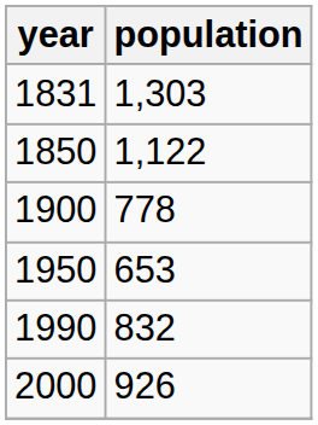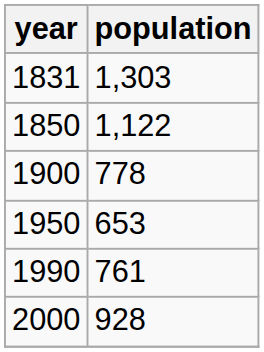1990 | population: 832 -> 761
2000 | population: 926 -> 928
